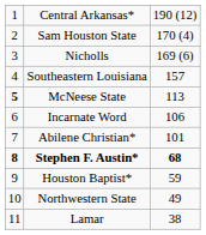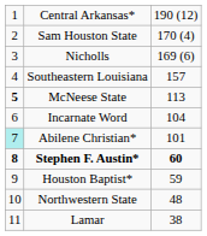Incarnate Word | column 3: 106 -> 104
Abilene Christian* | column 1: no background -> paleturquoise background
Stephen F. Austin* | column 3: 68 -> 60
Northwestern State | column 3: 49 -> 48
